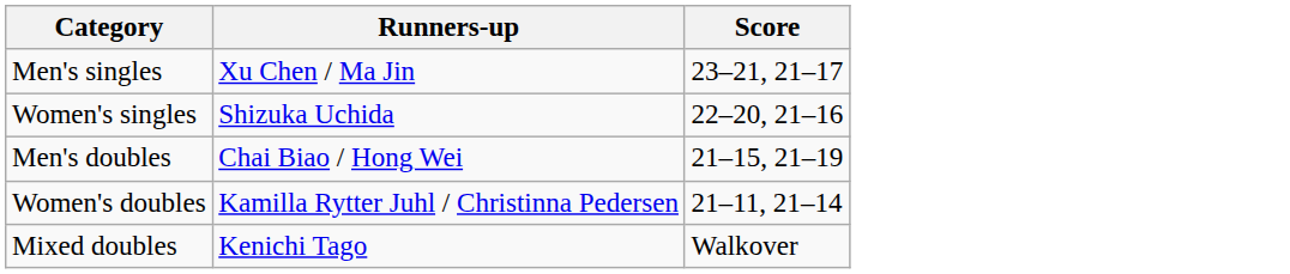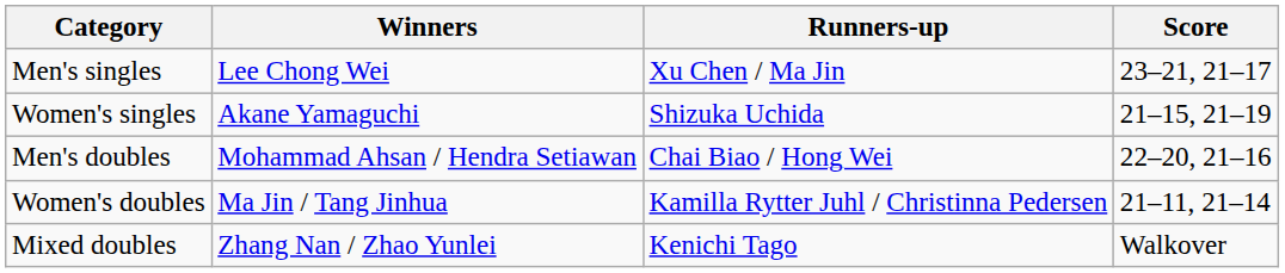+ column: Winners | Lee Chong Wei | Akane Yamaguchi | Mohammad Ahsan / Hendra Setiawan | Ma Jin / Tang Jinhua | Zhang Nan / Zhao Yunlei
Women's singles | Score: 22–20, 21–16 -> 21–15, 21–19
Men's doubles | Score: 21–15, 21–19 -> 22–20, 21–16
